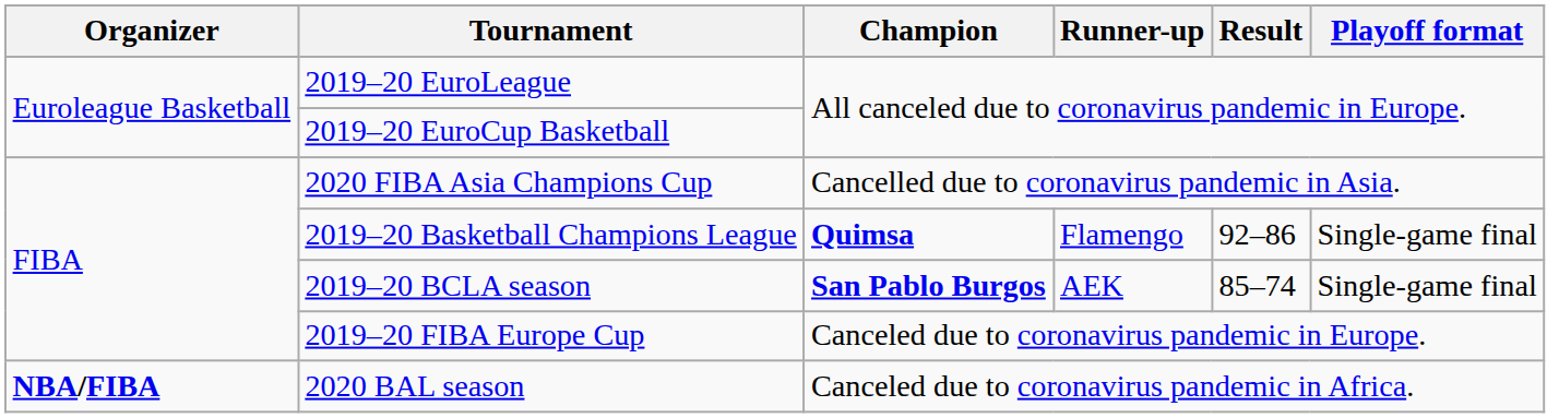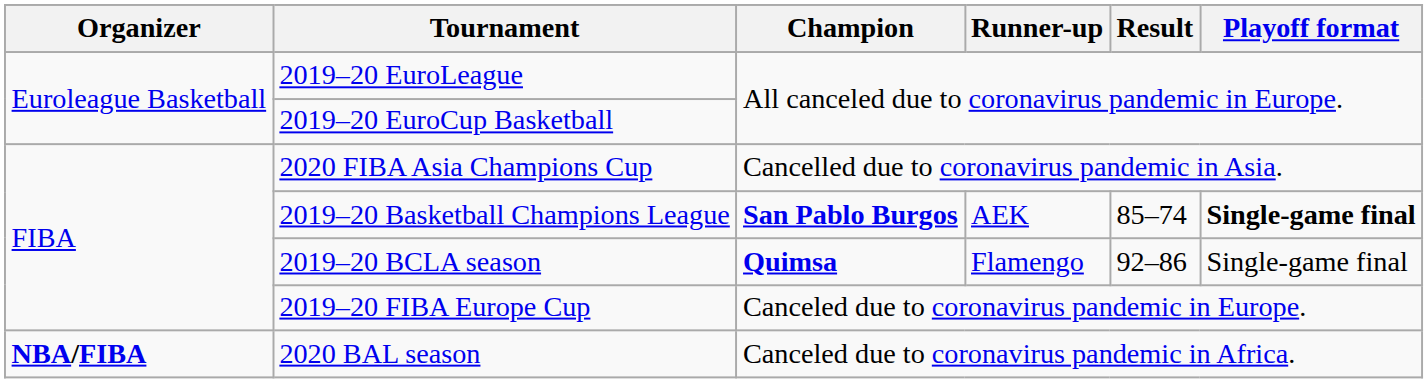2019–20 Basketball Champions League | Champion: Quimsa -> San Pablo Burgos
2019–20 Basketball Champions League | Runner-up: Flamengo -> AEK
2019–20 Basketball Champions League | Result: 92–86 -> 85–74
2019–20 Basketball Champions League | Playoff format: normal -> bold
2019–20 BCLA season | Champion: San Pablo Burgos -> Quimsa
2019–20 BCLA season | Runner-up: AEK -> Flamengo
2019–20 BCLA season | Result: 85–74 -> 92–86
